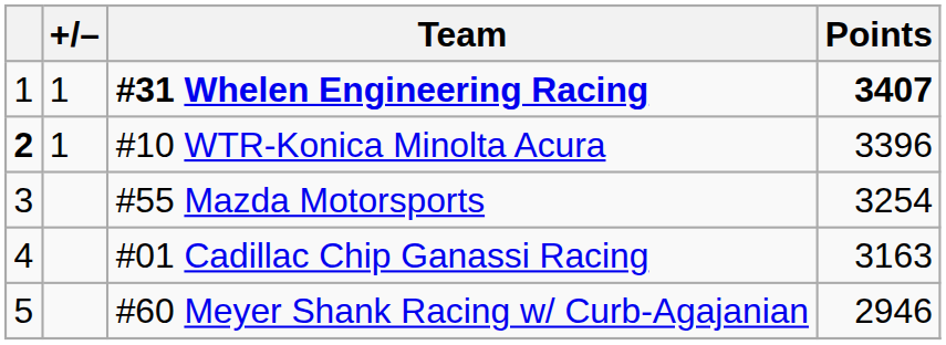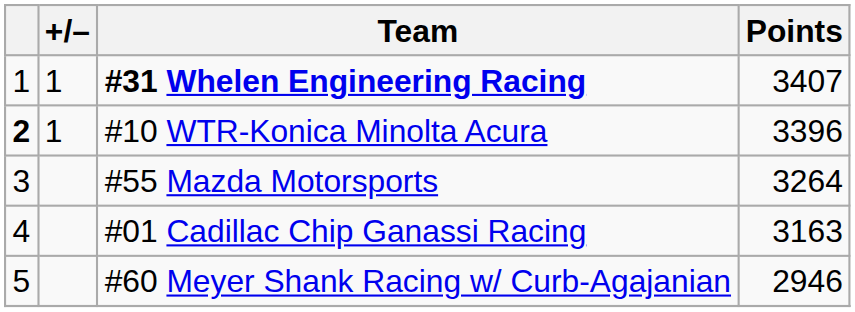#31 Whelen Engineering Racing | Points: bold -> normal
#55 Mazda Motorsports | Points: 3254 -> 3264
